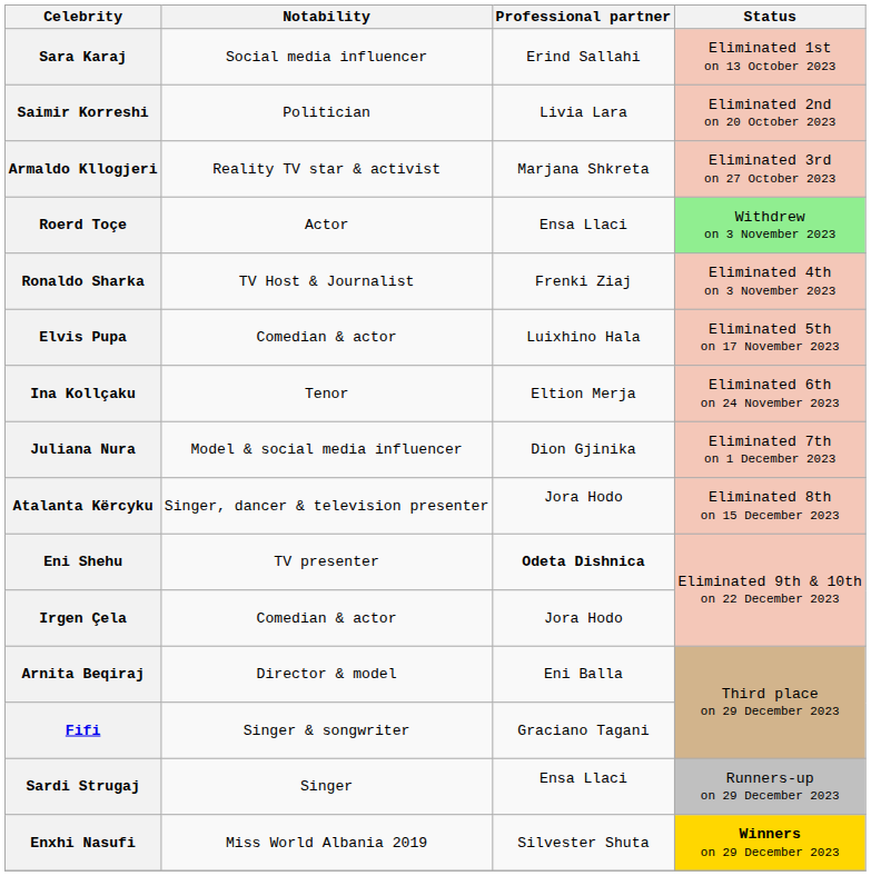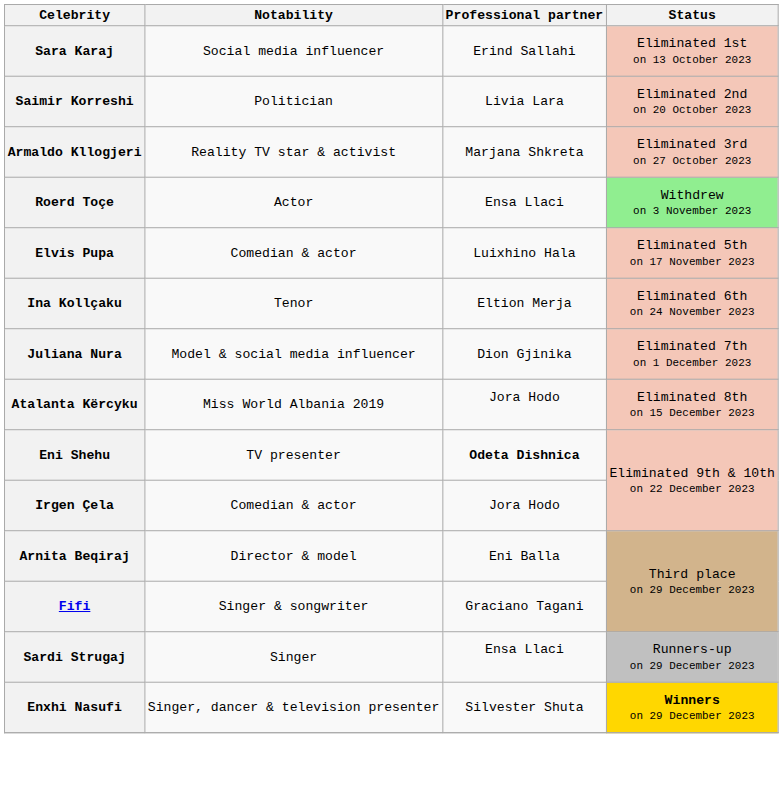- row: Ronaldo Sharka | TV Host & Journalist | Frenki Ziaj | Eliminated 4th on 3 November 2023
Atalanta Kërcyku | Notability: Singer, dancer & television presenter -> Miss World Albania 2019
Enxhi Nasufi | Notability: Miss World Albania 2019 -> Singer, dancer & television presenter
